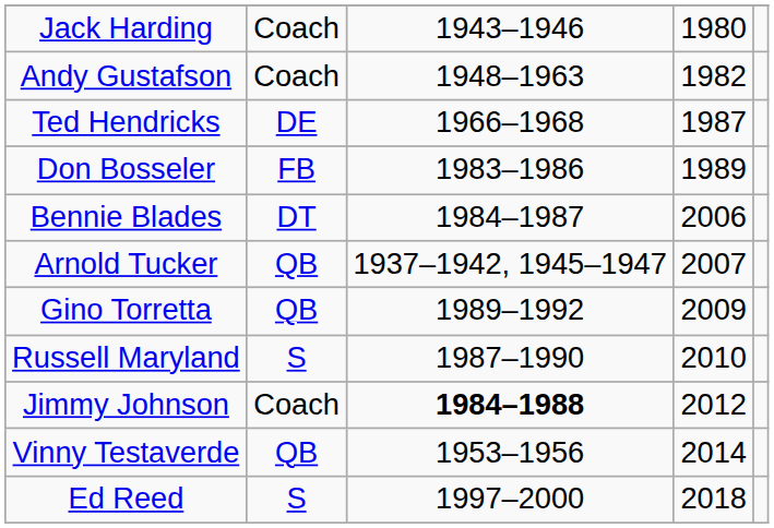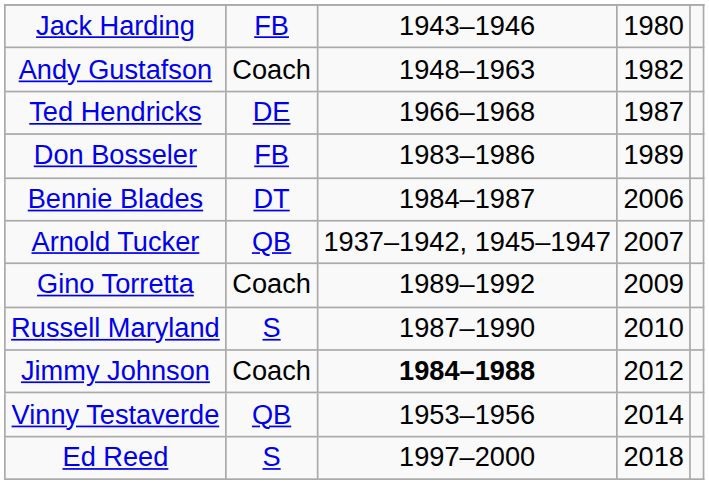Jack Harding | column 2: Coach -> FB
Gino Torretta | column 2: QB -> Coach
